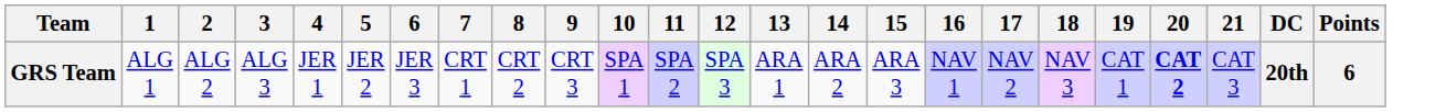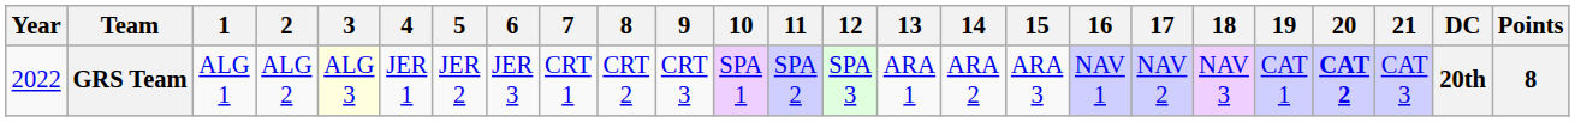+ column: Year | 2022
GRS Team | 3: no background -> lightyellow background
GRS Team | Points: 6 -> 8
